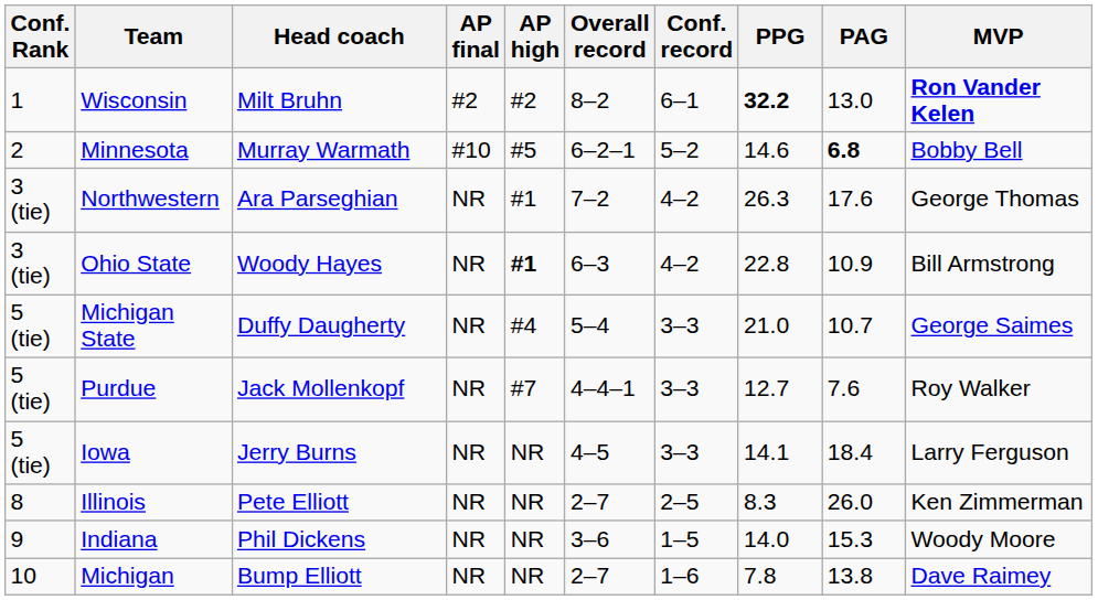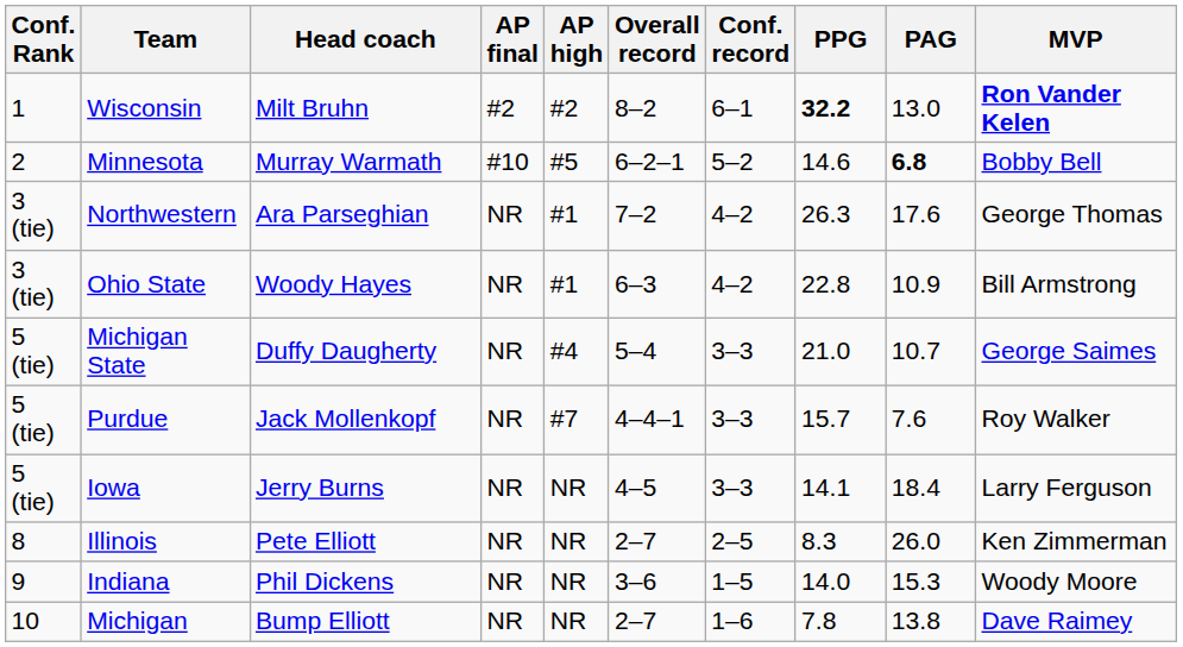Ohio State | AP high: bold -> normal
Purdue | PPG: 12.7 -> 15.7
